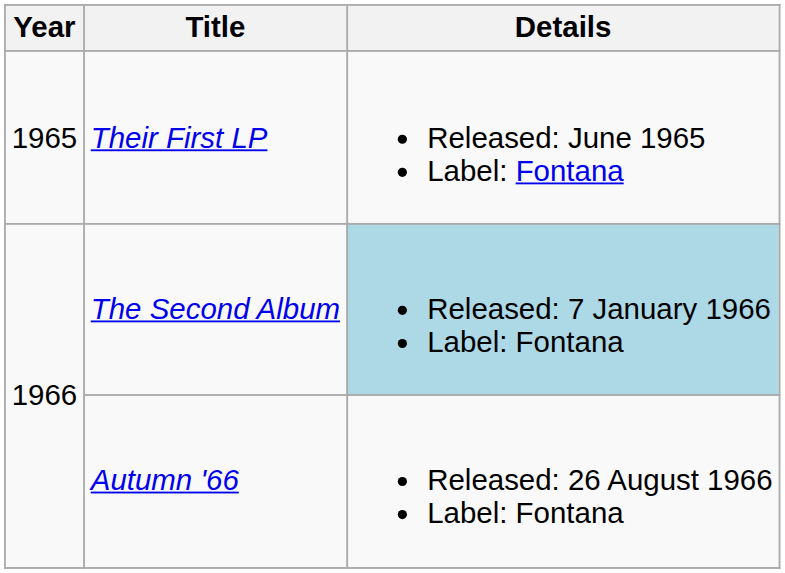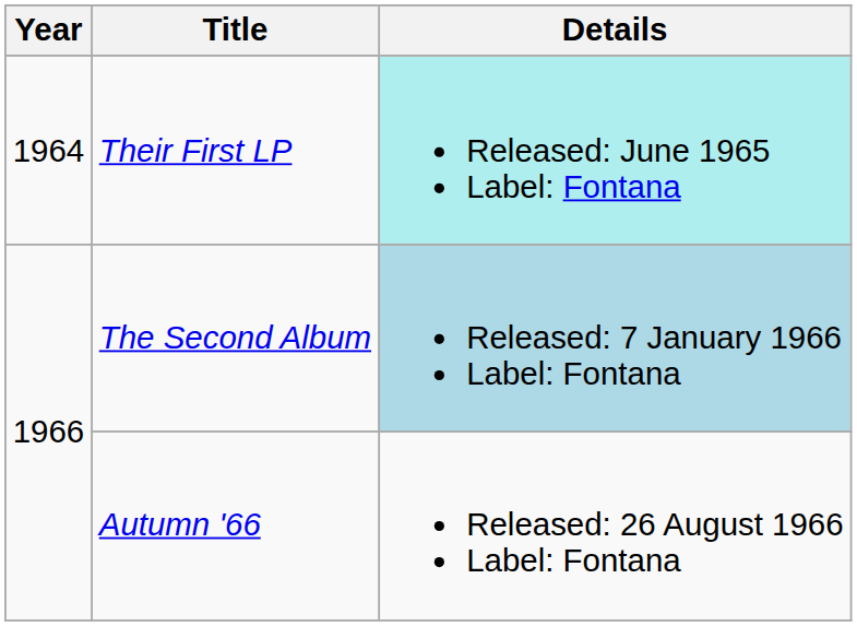Their First LP | Year: 1965 -> 1964
Their First LP | Details: no background -> paleturquoise background
